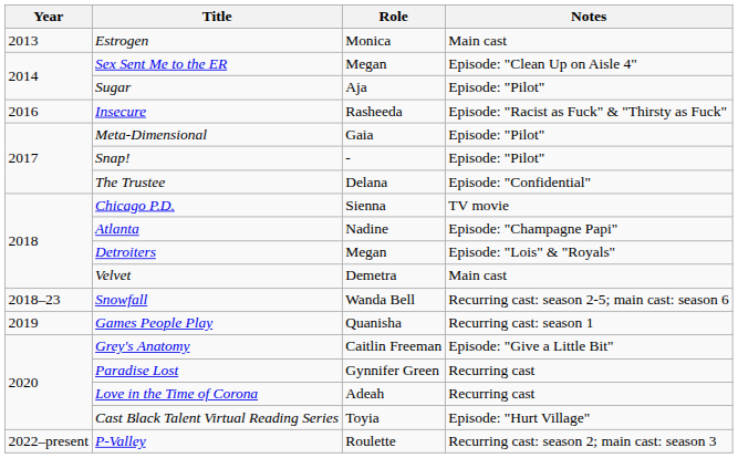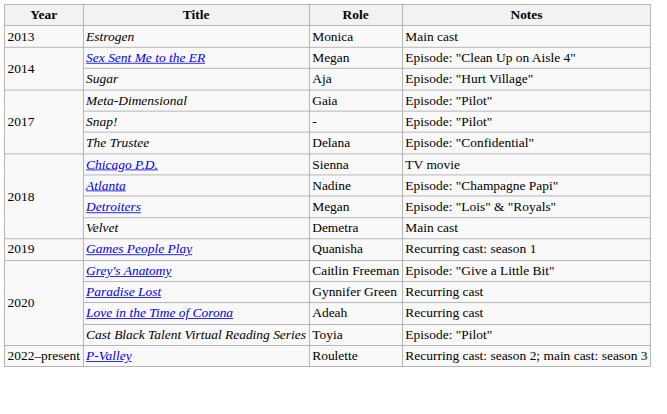Sugar | Notes: Episode: "Pilot" -> Episode: "Hurt Village"
- row: 2016 | Insecure | Rasheeda | Episode: "Racist as Fuck" & "Thirsty as Fuck"
- row: 2018–23 | Snowfall | Wanda Bell | Recurring cast: season 2-5; main cast: season 6
Cast Black Talent Virtual Reading Series | Notes: Episode: "Hurt Village" -> Episode: "Pilot"
